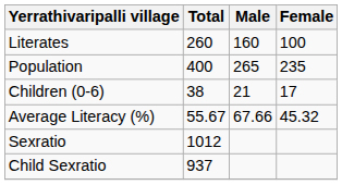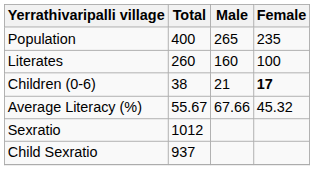rows swapped: Population <-> Literates
Children (0-6) | Female: normal -> bold
